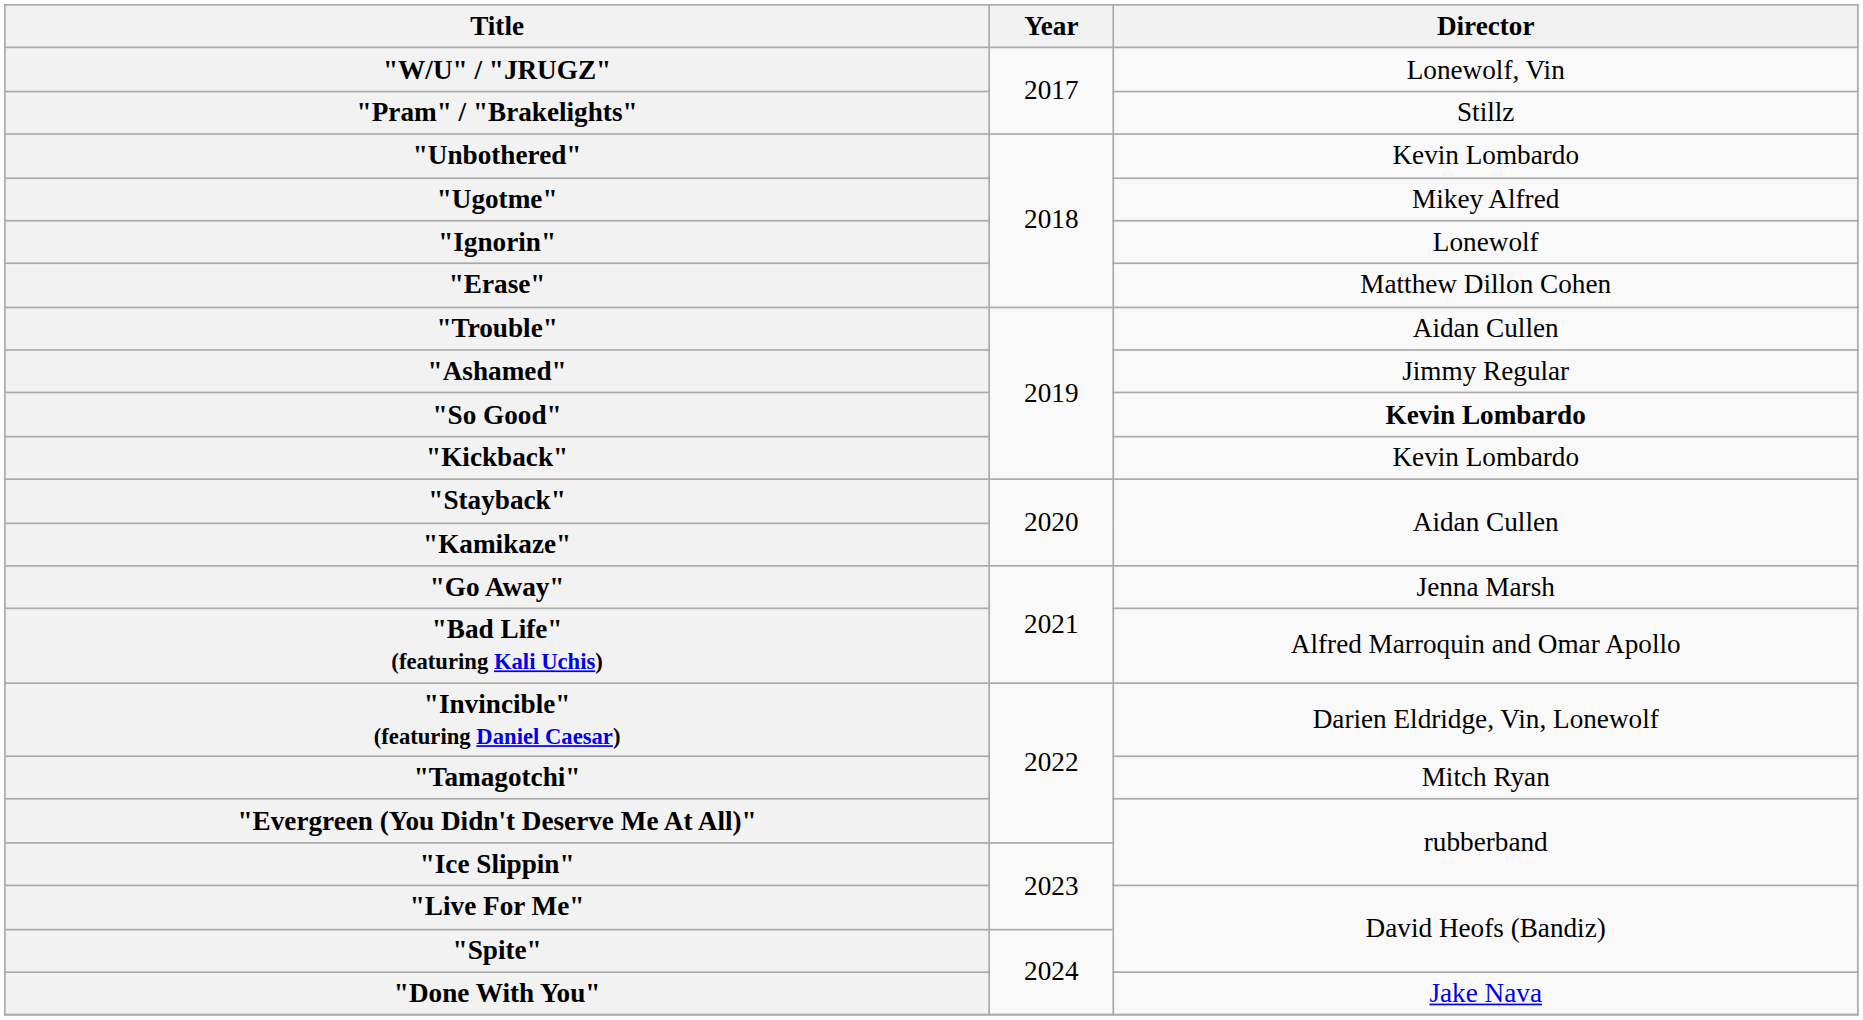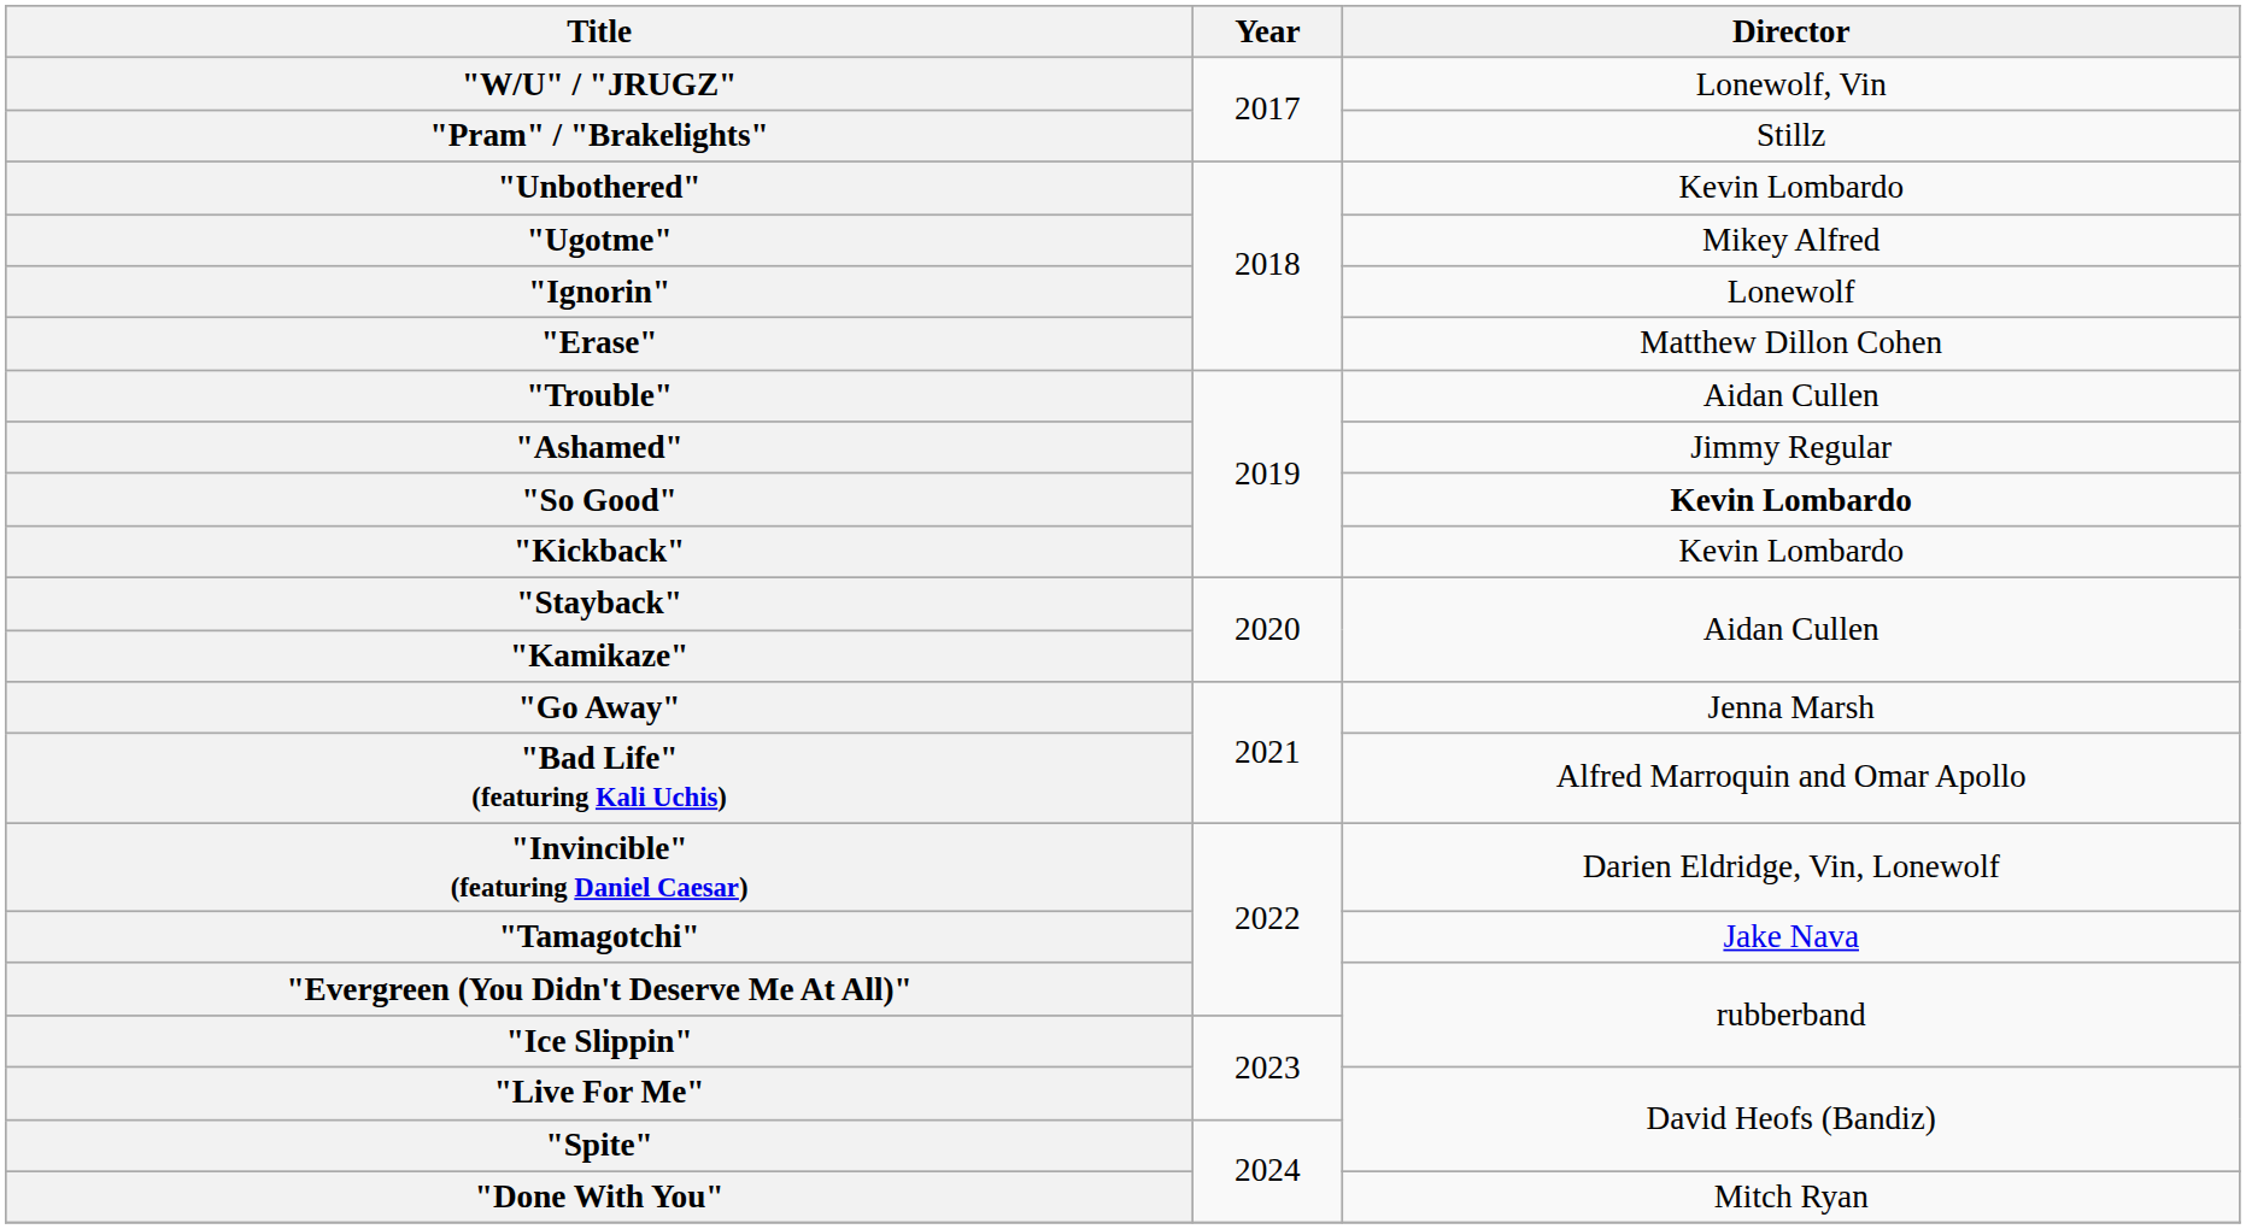"Tamagotchi" | Director: Mitch Ryan -> Jake Nava
"Done With You" | Director: Jake Nava -> Mitch Ryan
